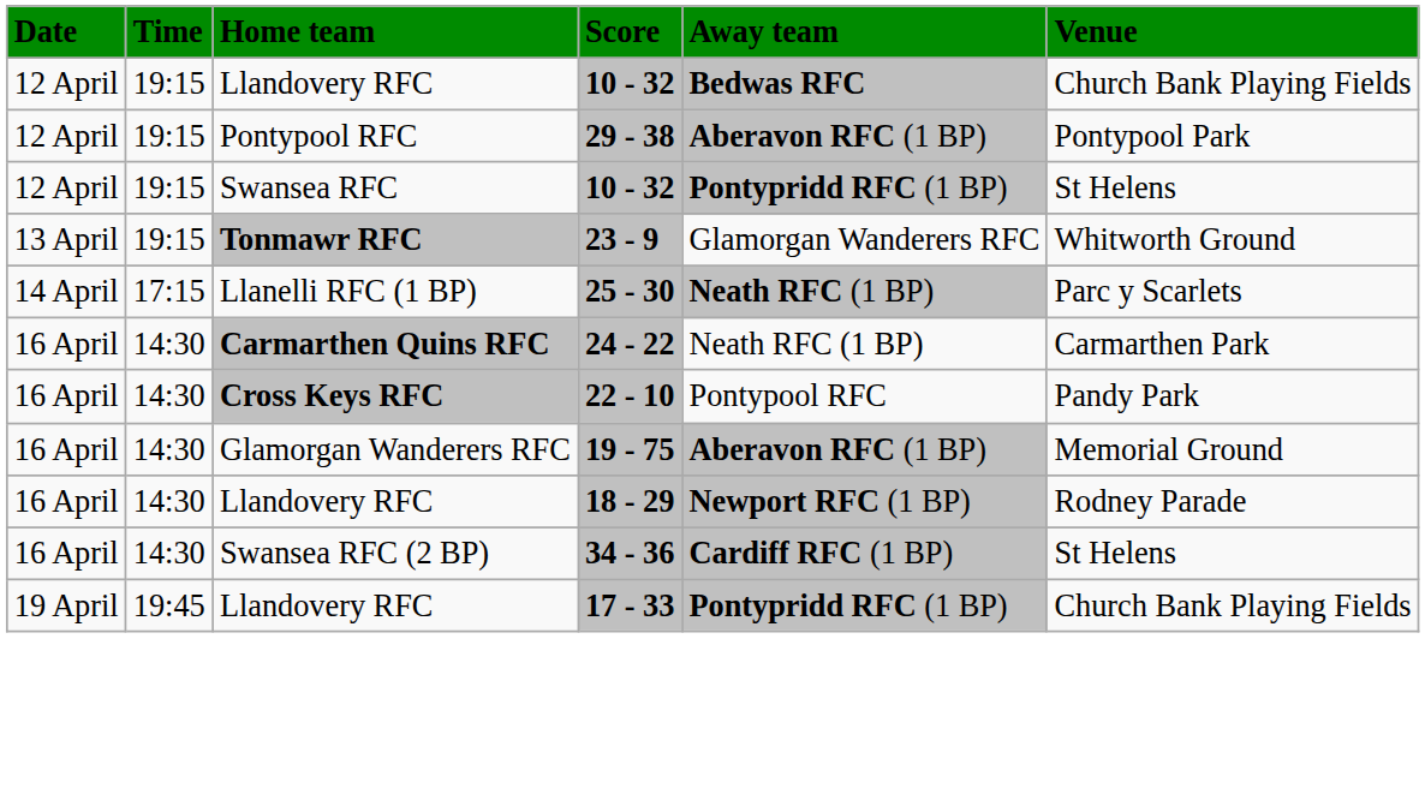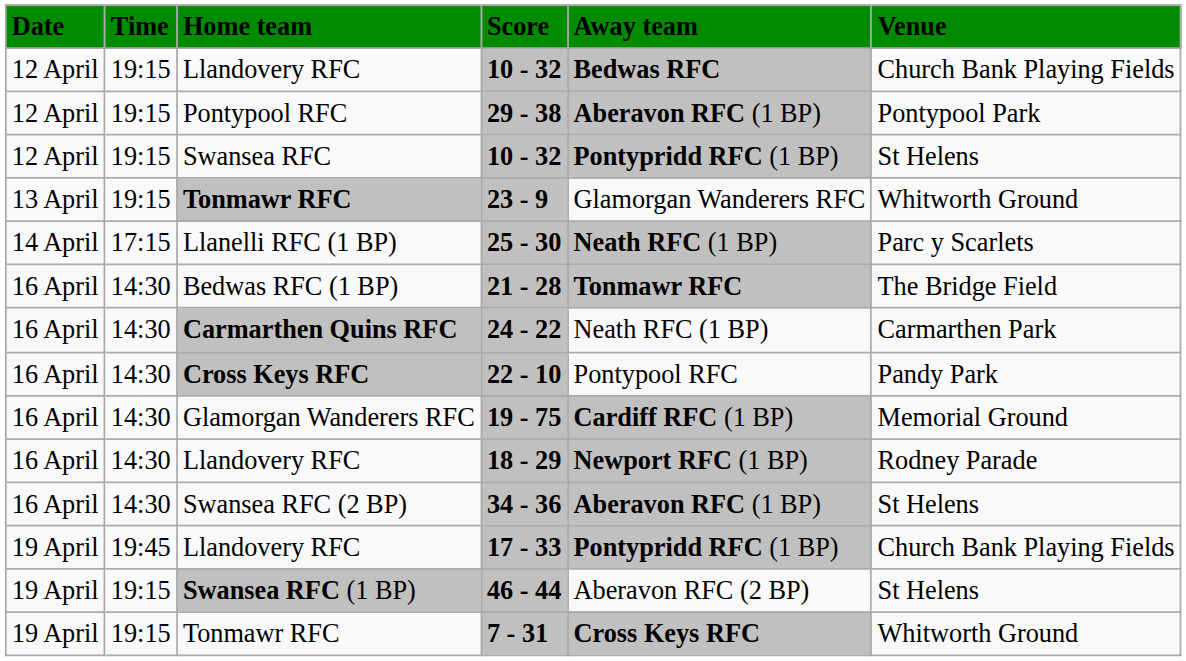+ row: 16 April | 14:30 | Bedwas RFC (1 BP) | 21 - 28 | Tonmawr RFC | The Bridge Field
19 - 75 | Away team: Aberavon RFC (1 BP) -> Cardiff RFC (1 BP)
34 - 36 | Away team: Cardiff RFC (1 BP) -> Aberavon RFC (1 BP)
+ row: 19 April | 19:15 | Swansea RFC (1 BP) | 46 - 44 | Aberavon RFC (2 BP) | St Helens
+ row: 19 April | 19:15 | Tonmawr RFC | 7 - 31 | Cross Keys RFC | Whitworth Ground
